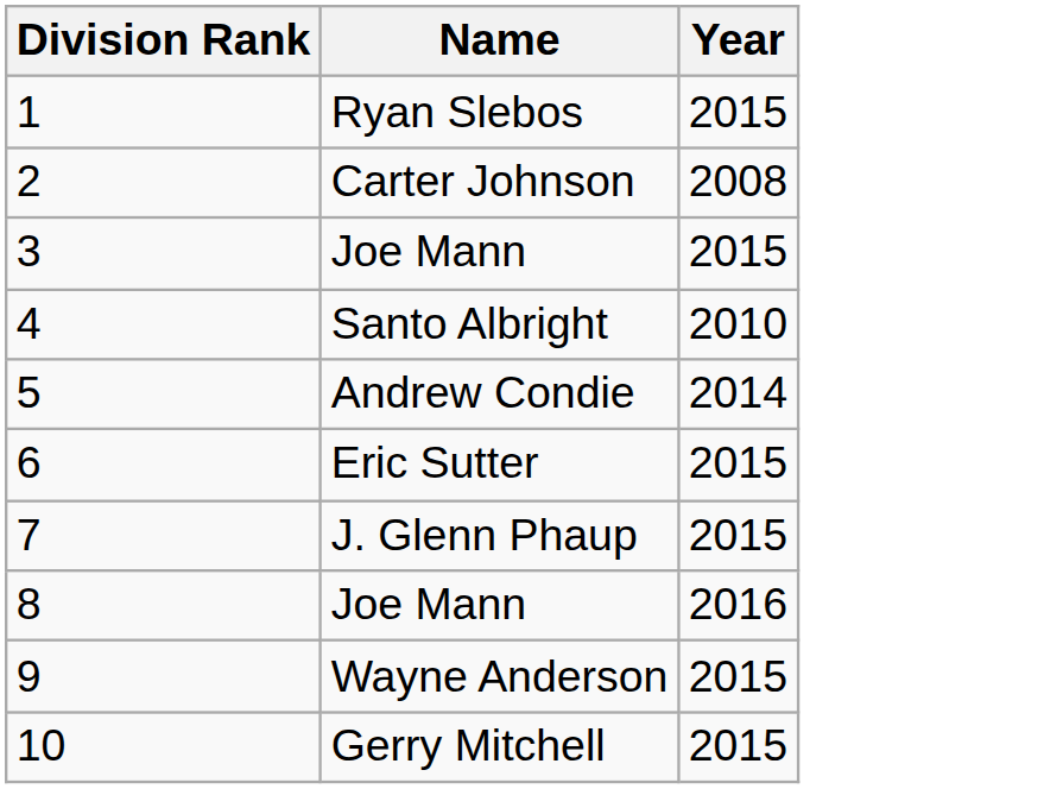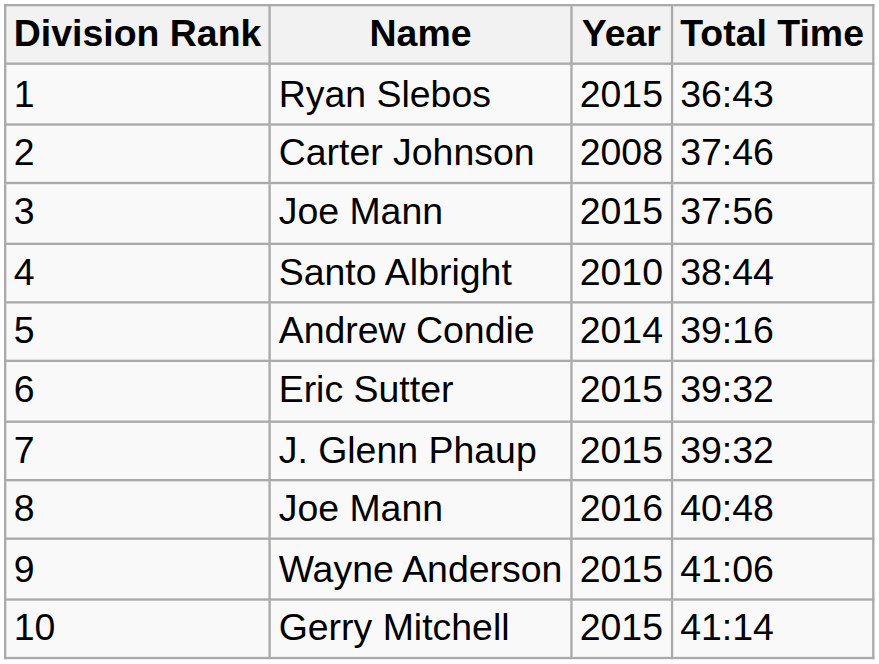+ column: Total Time | 36:43 | 37:46 | 37:56 | 38:44 | 39:16 | 39:32 | 39:32 | 40:48 | 41:06 | 41:14
